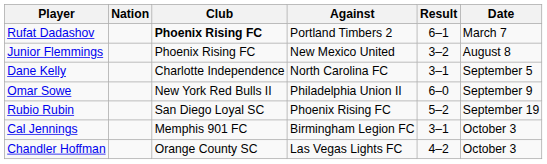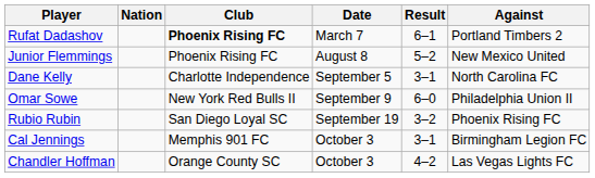columns swapped: Against <-> Date
Junior Flemmings | Result: 3–2 -> 5–2
Rubio Rubin | Result: 5–2 -> 3–2
